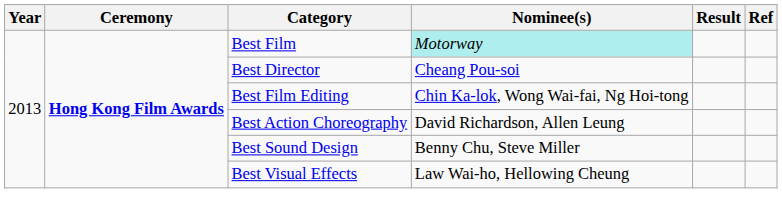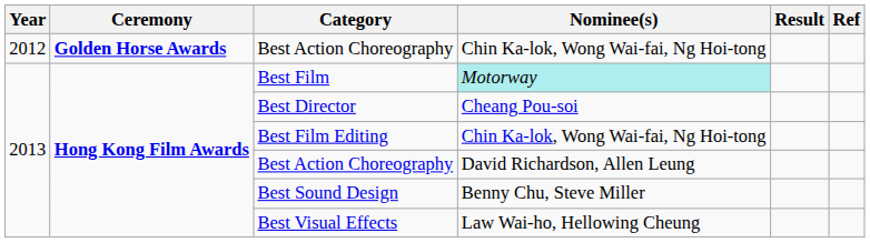+ row: 2012 | Golden Horse Awards | Best Action Choreography | Chin Ka-lok, Wong Wai-fai, Ng Hoi-tong
